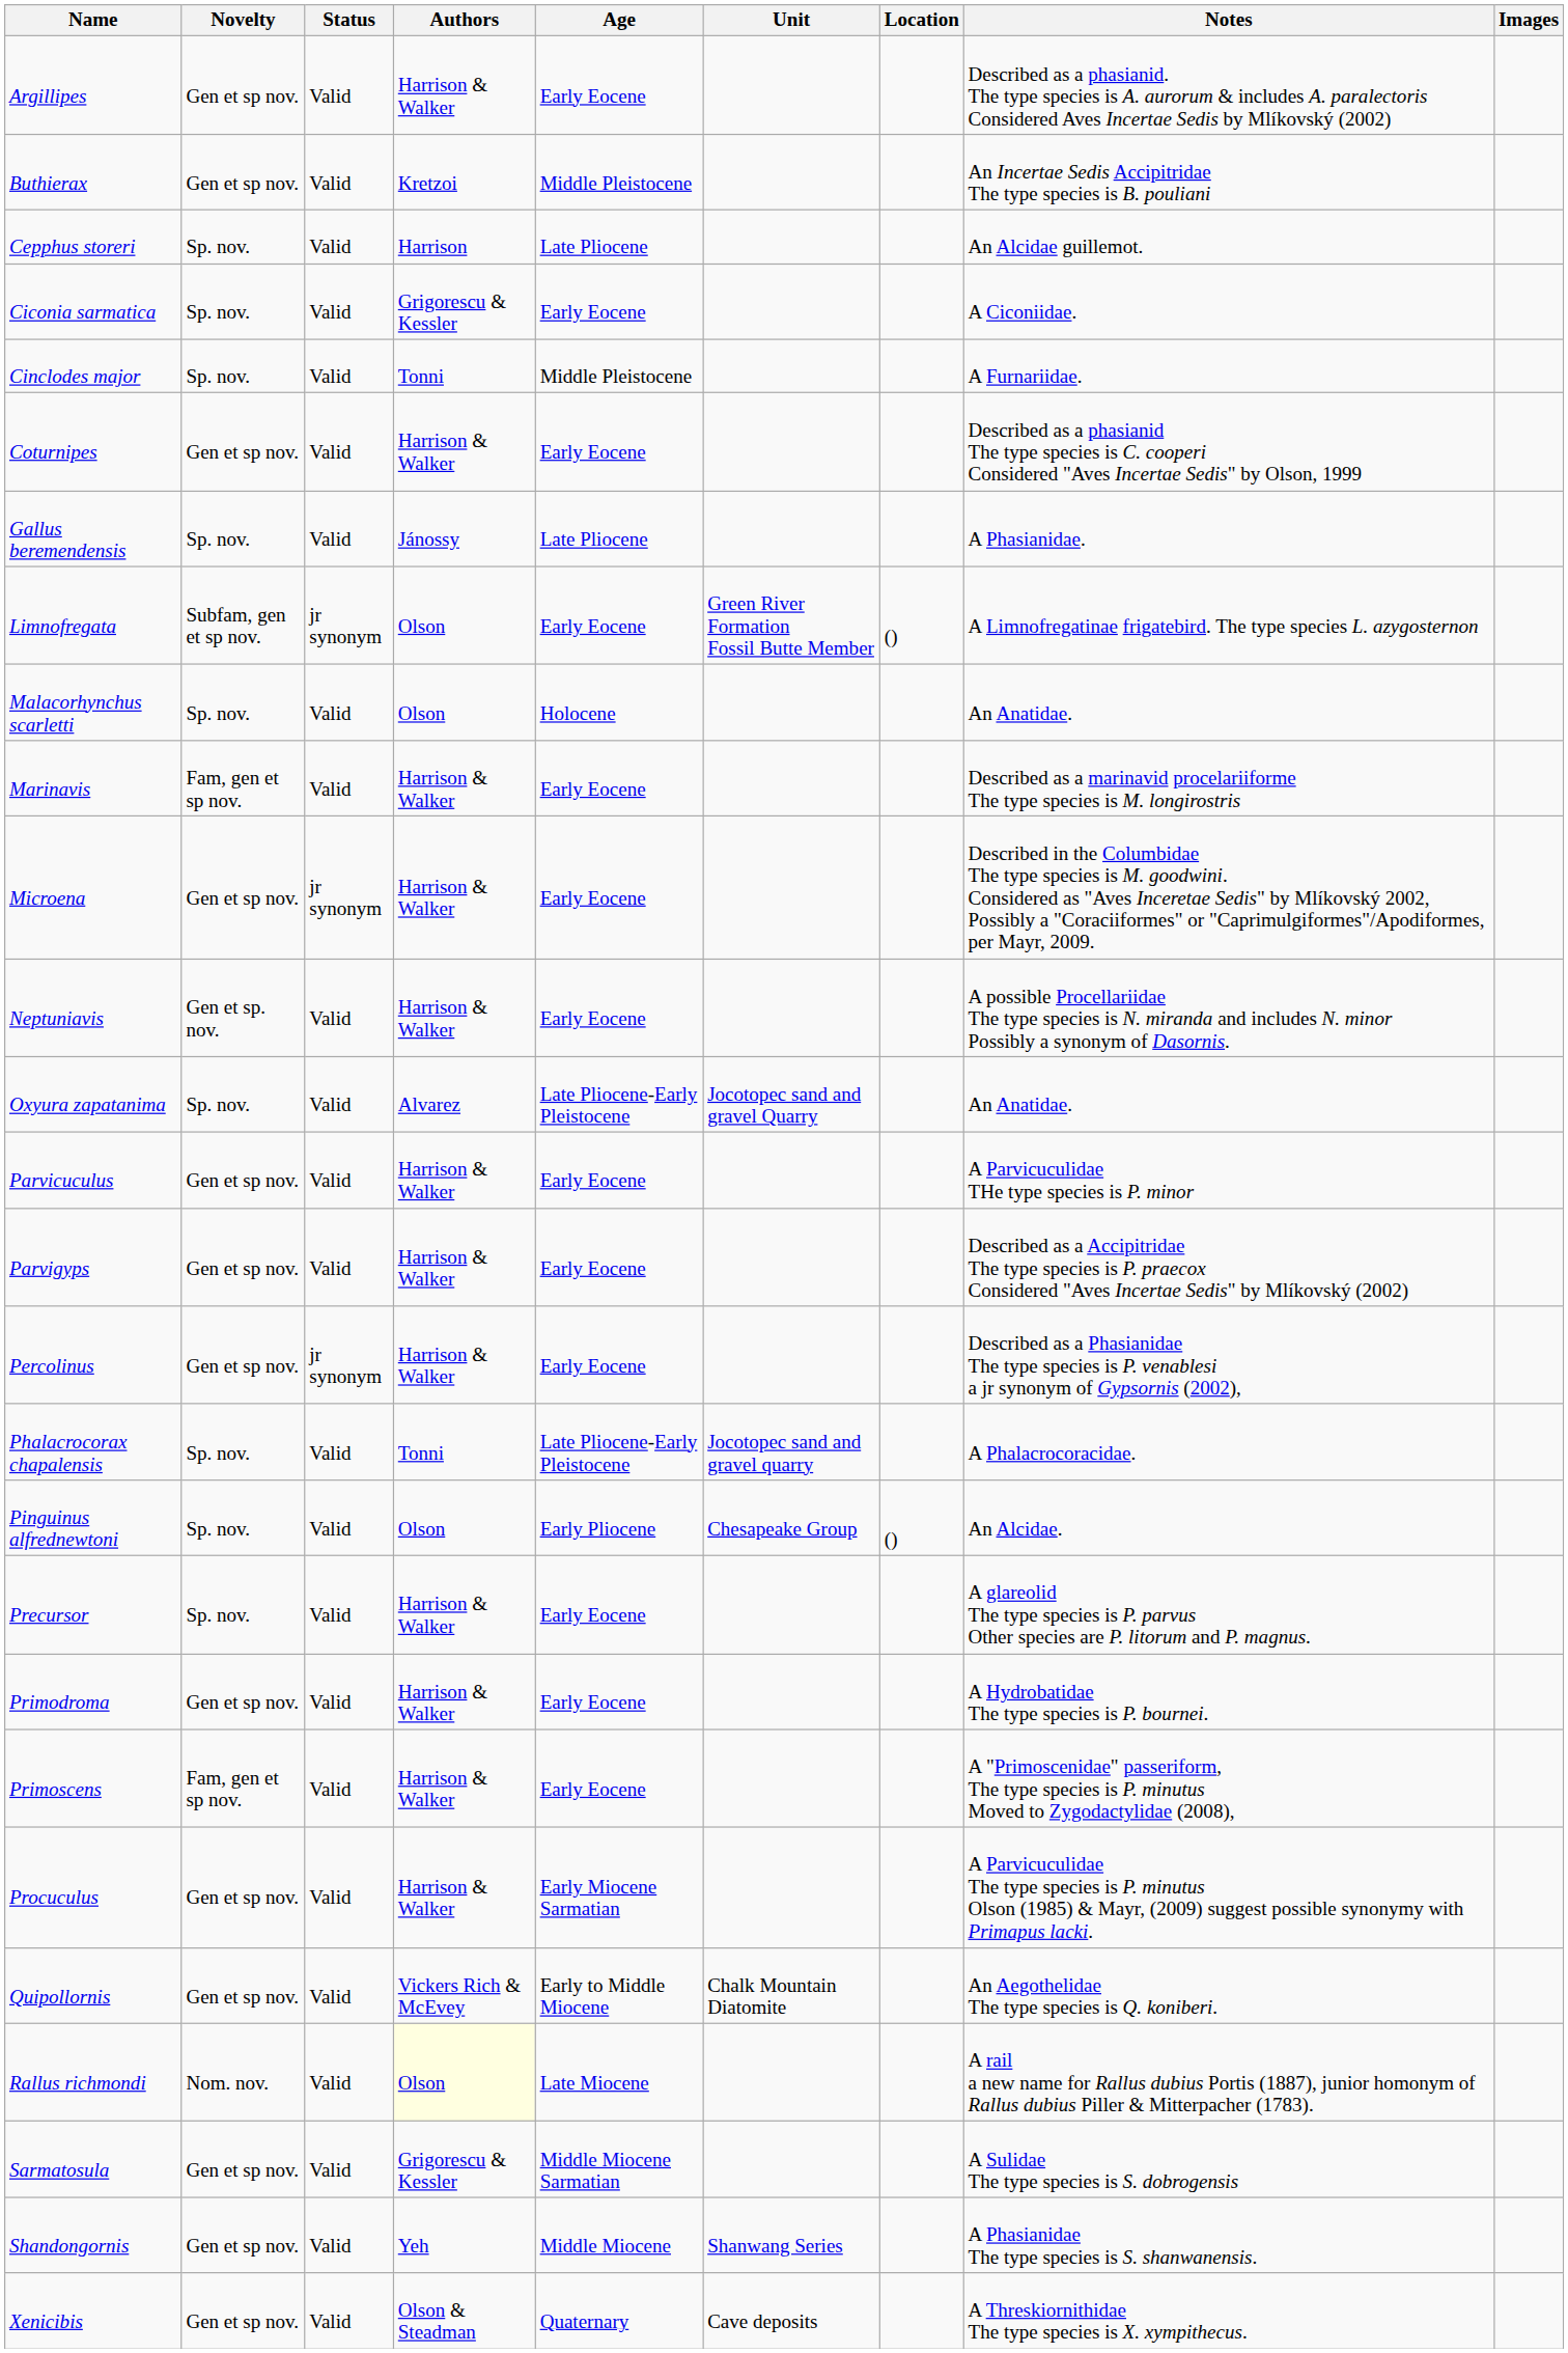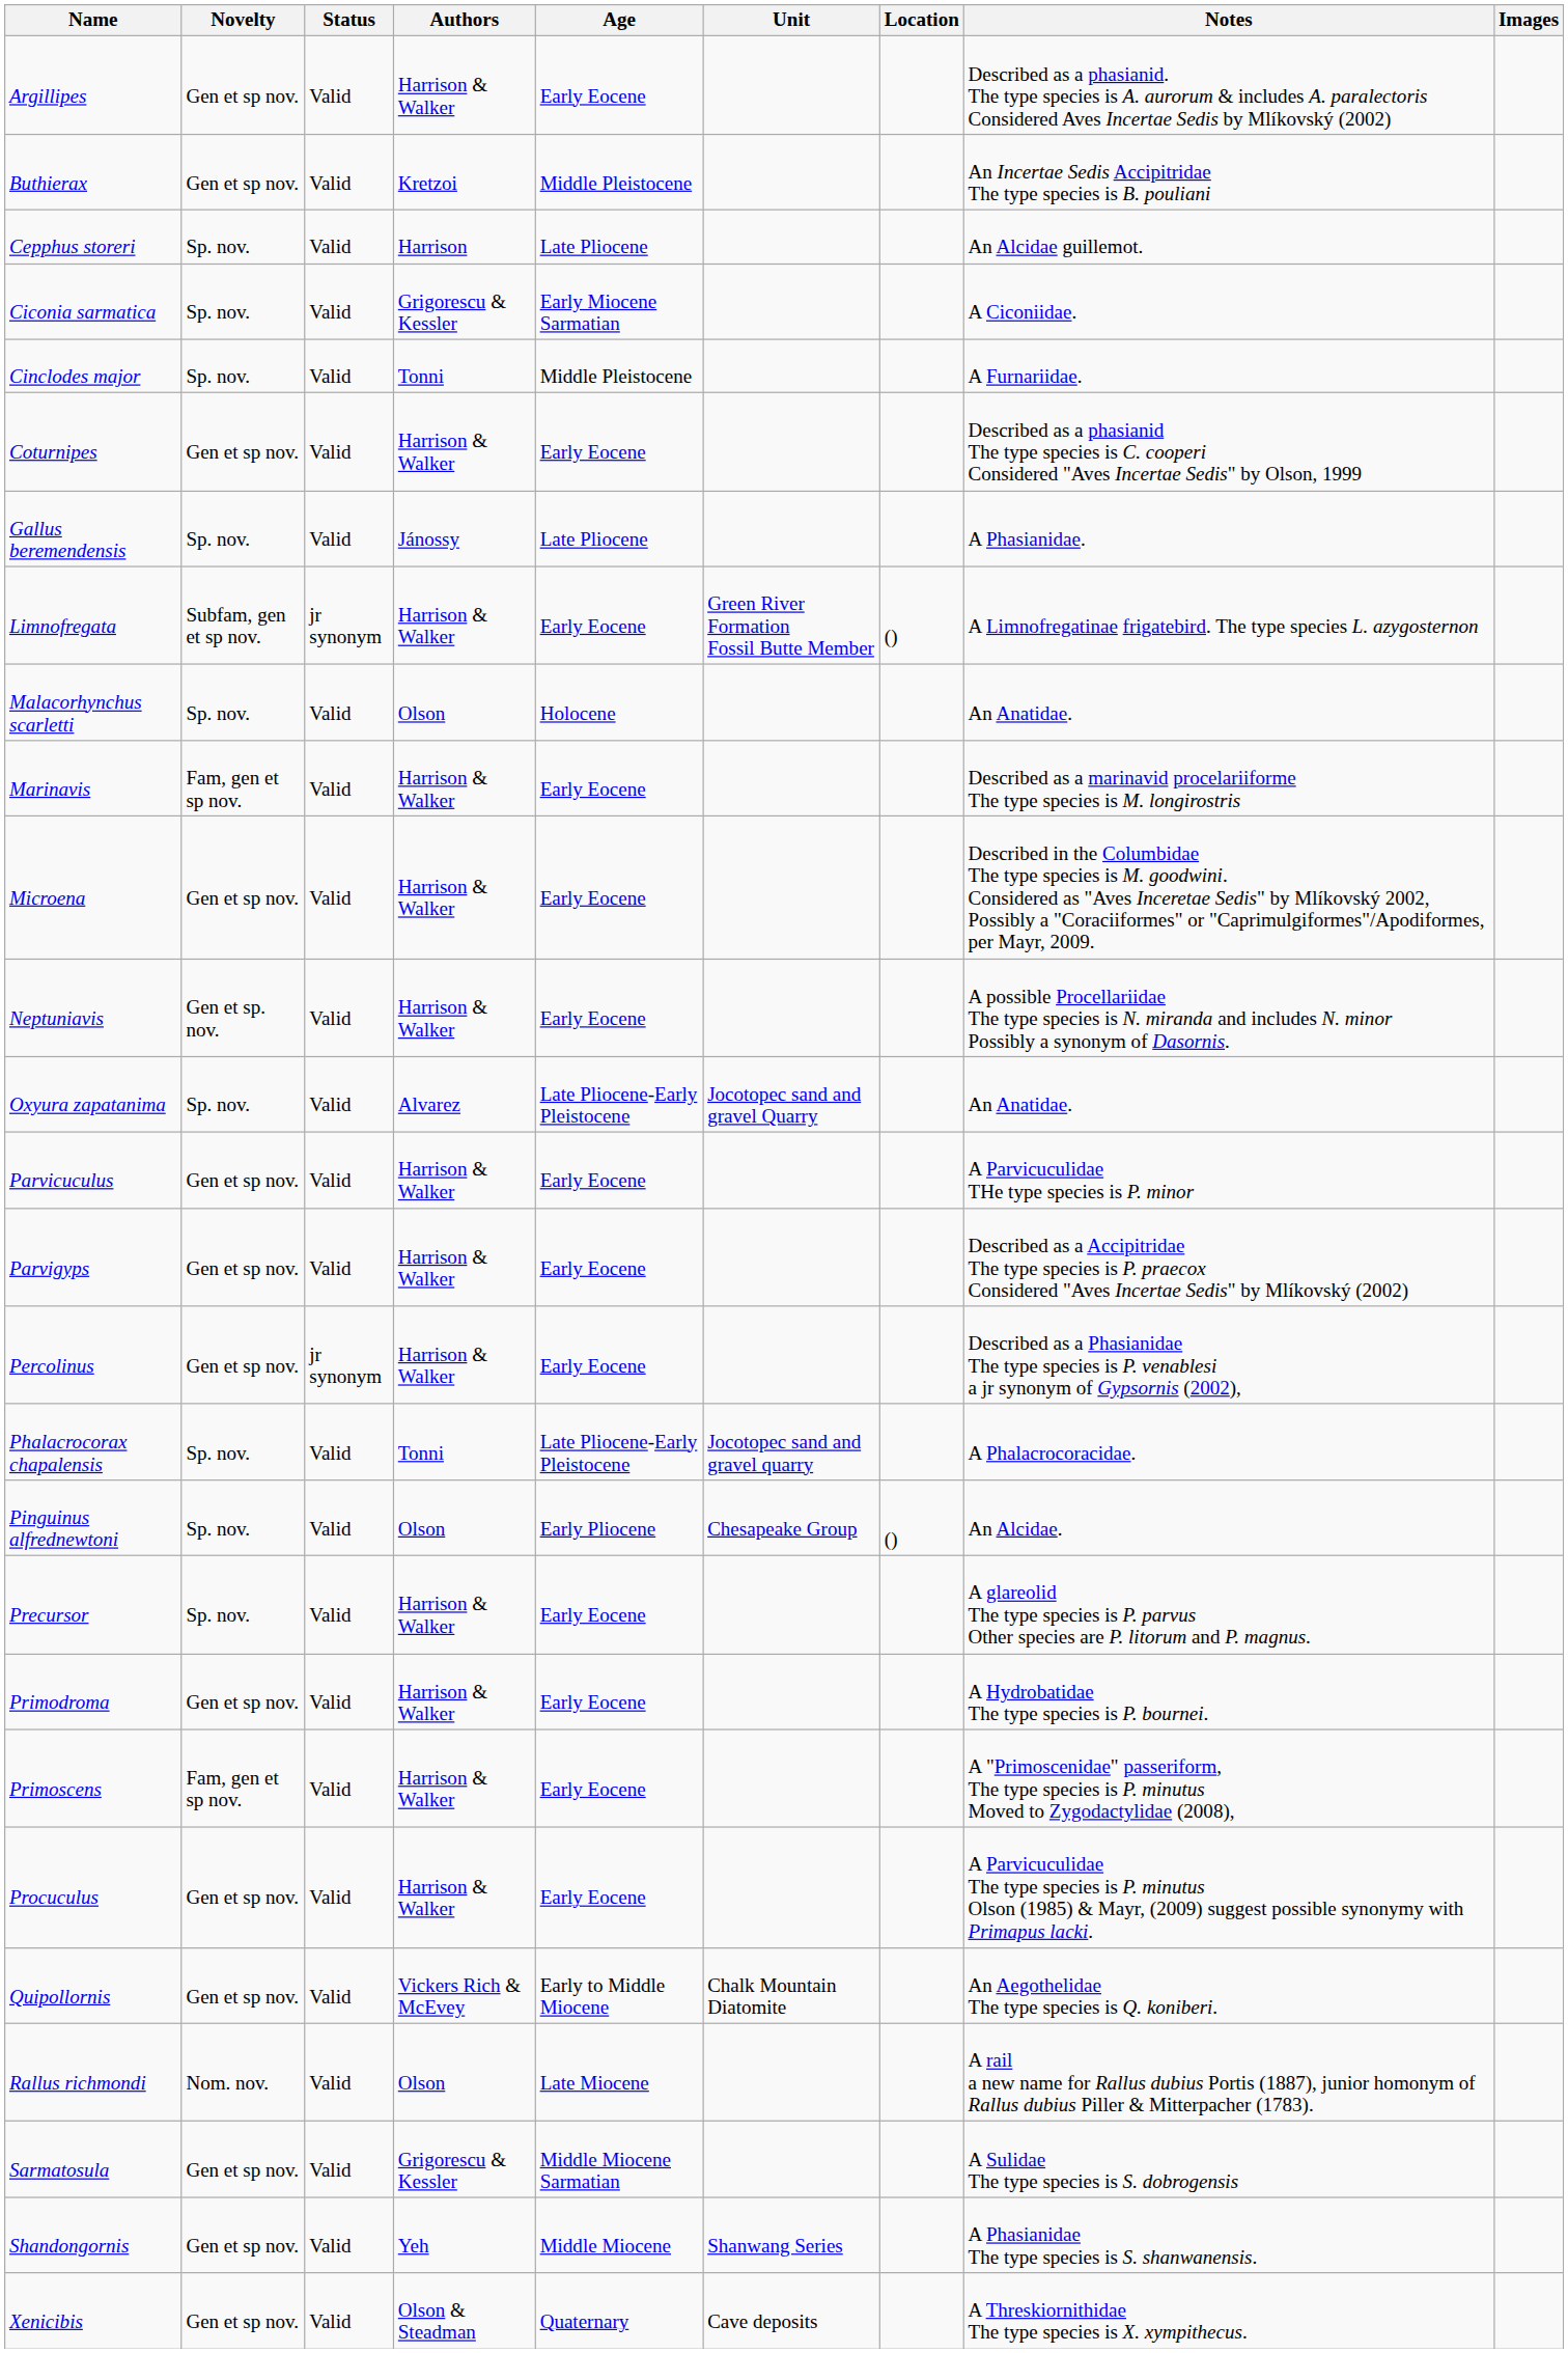Ciconia sarmatica | Age: Early Eocene -> Early Miocene Sarmatian
Limnofregata | Authors: Olson -> Harrison & Walker
Microena | Status: jr synonym -> Valid
Procuculus | Age: Early Miocene Sarmatian -> Early Eocene
Rallus richmondi | Authors: lightyellow background -> no background
